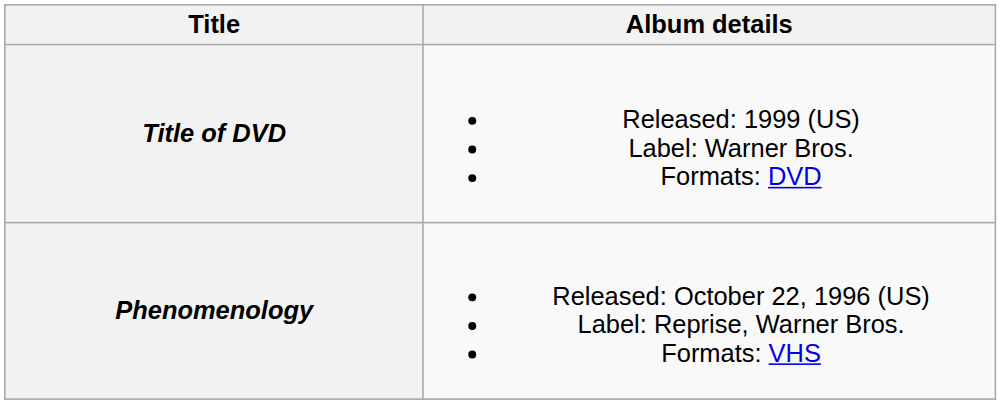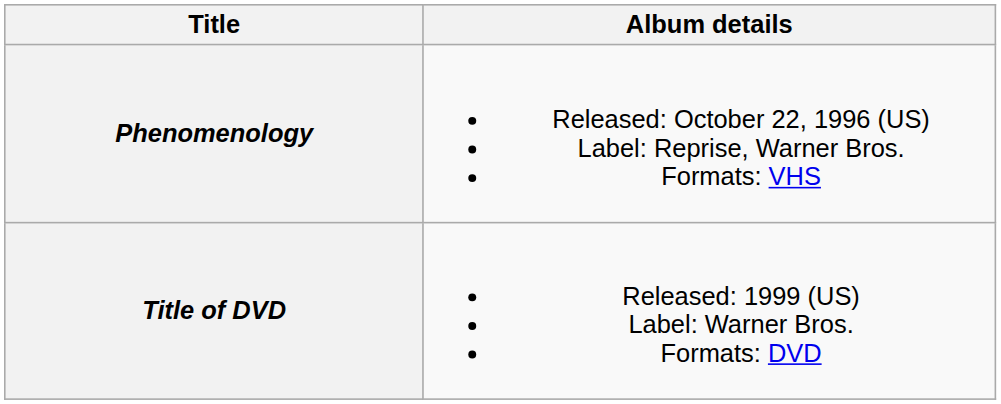rows swapped: Phenomenology <-> Title of DVD
